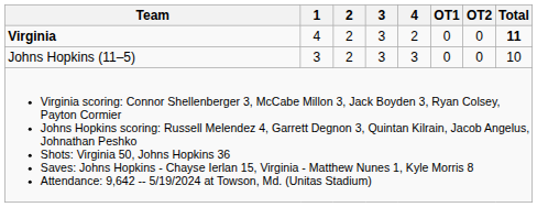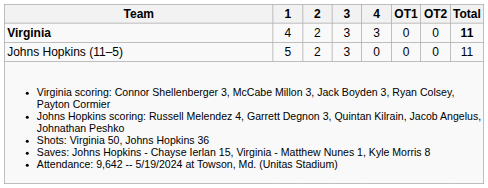Virginia | 4: 2 -> 3
Johns Hopkins (11–5) | 1: 3 -> 5
Johns Hopkins (11–5) | 4: 3 -> 0
Johns Hopkins (11–5) | Total: 10 -> 11
